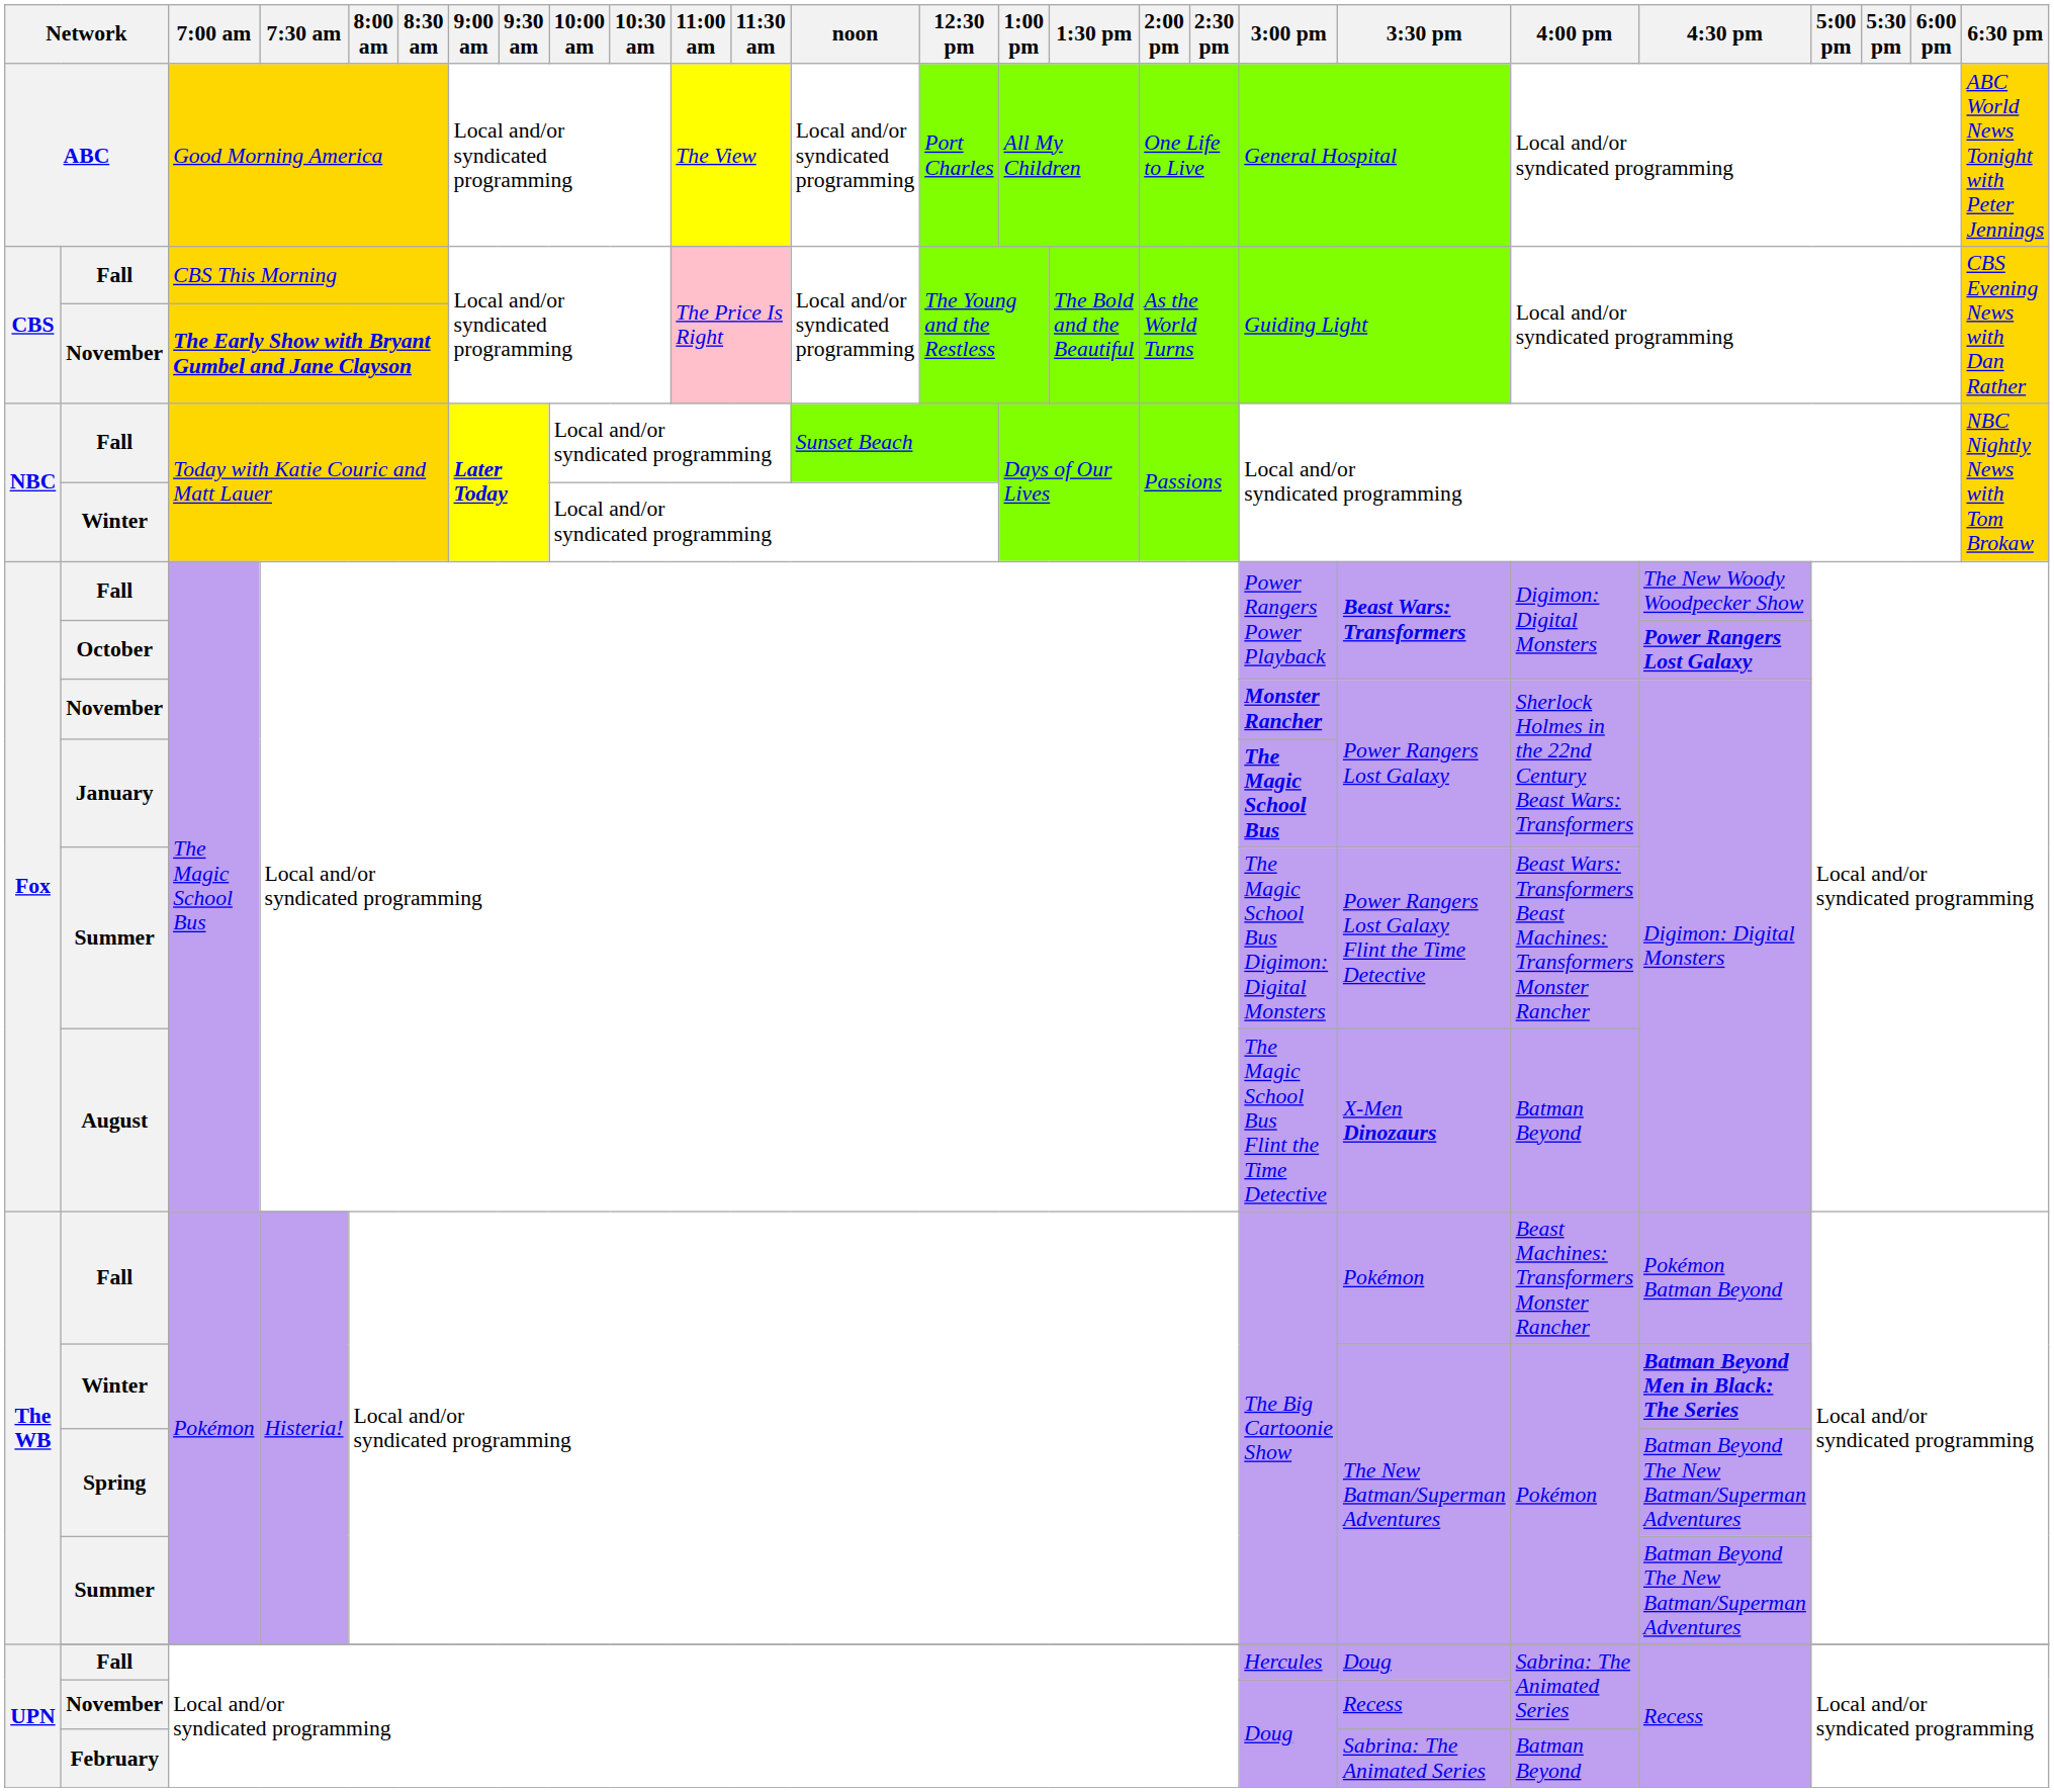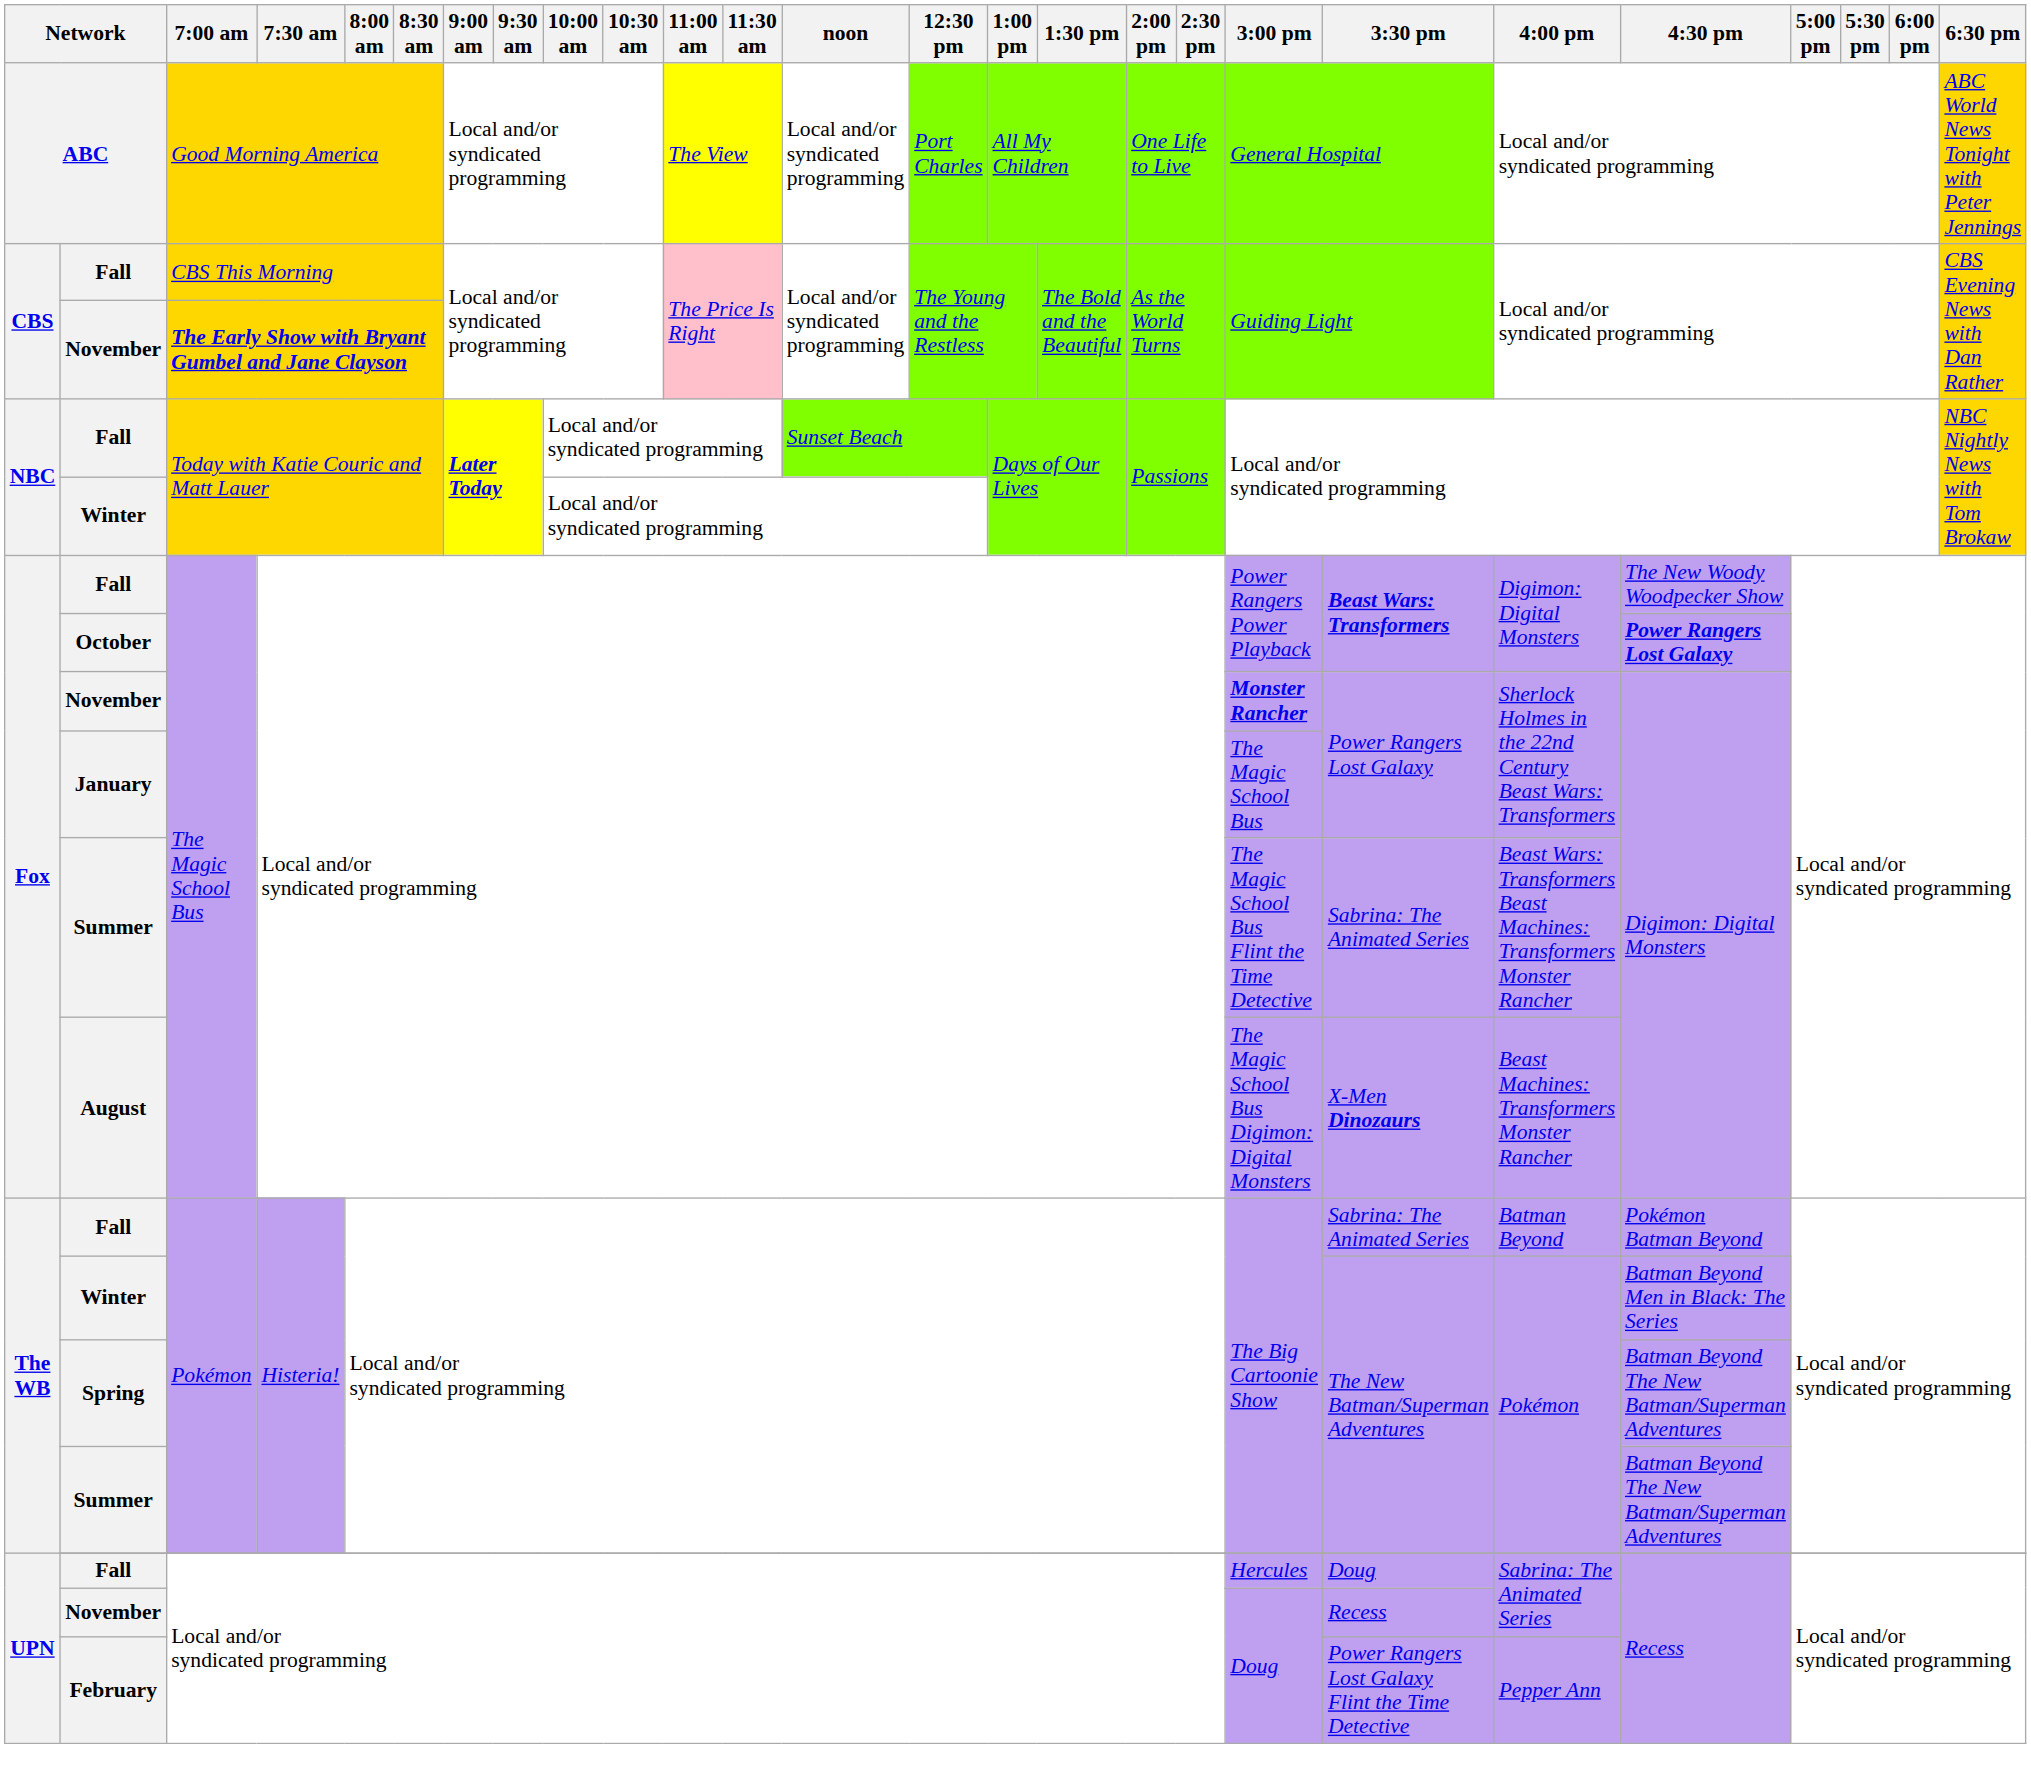January | 3:00 pm: bold -> normal
Summer / The Magic School Bus | 3:00 pm: The Magic School Bus Digimon: Digital Monsters -> The Magic School Bus Flint the Time Detective
Summer / The Magic School Bus | 3:30 pm: Power Rangers Lost Galaxy Flint the Time Detective -> Sabrina: The Animated Series
August | 3:00 pm: The Magic School Bus Flint the Time Detective -> The Magic School Bus Digimon: Digital Monsters
August | 4:00 pm: Batman Beyond -> Beast Machines: Transformers Monster Rancher
Fall / Pokémon | 3:30 pm: Pokémon -> Sabrina: The Animated Series
Fall / Pokémon | 4:00 pm: Beast Machines: Transformers Monster Rancher -> Batman Beyond
Winter / Pokémon | 4:30 pm: bold -> normal
February | 3:30 pm: Sabrina: The Animated Series -> Power Rangers Lost Galaxy Flint the Time Detective
February | 4:00 pm: Batman Beyond -> Pepper Ann
